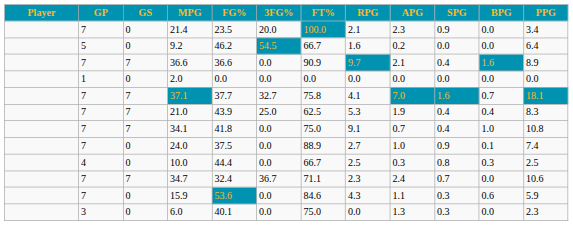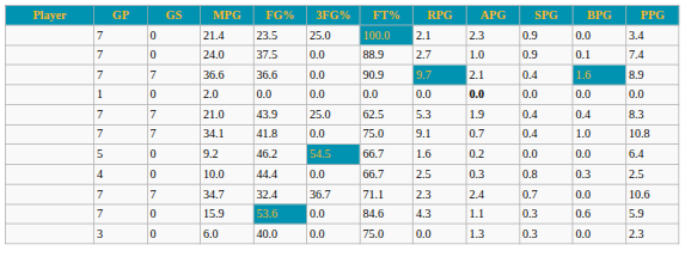21.4 | 3FG%: 20.0 -> 25.0
rows swapped: 24.0 <-> 9.2
2.0 | APG: normal -> bold
- row: 7 | 7 | 37.1 | 37.7 | 32.7 | 75.8 | 4.1 | 7.0 | 1.6 | 0.7 | 18.1
6.0 | FG%: 40.1 -> 40.0
